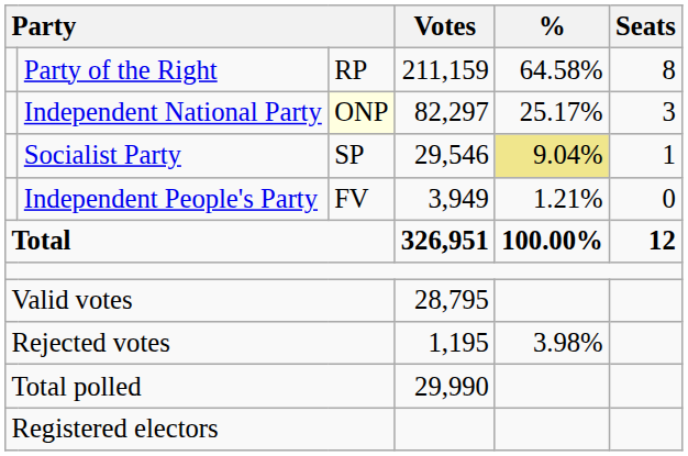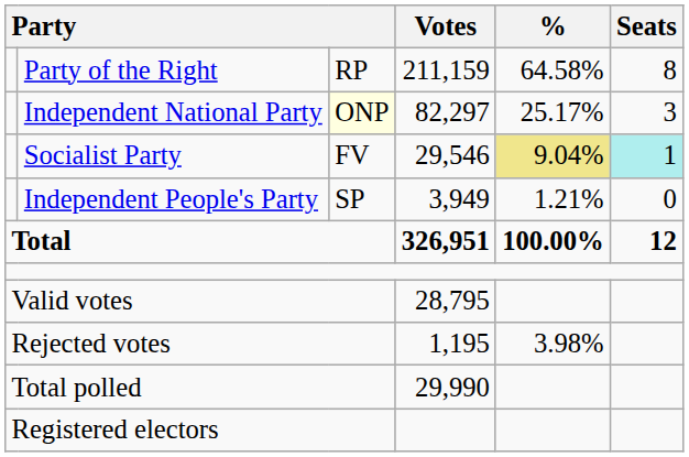Socialist Party | column 3: SP -> FV
Socialist Party | Seats: no background -> paleturquoise background
Independent People's Party | column 3: FV -> SP
